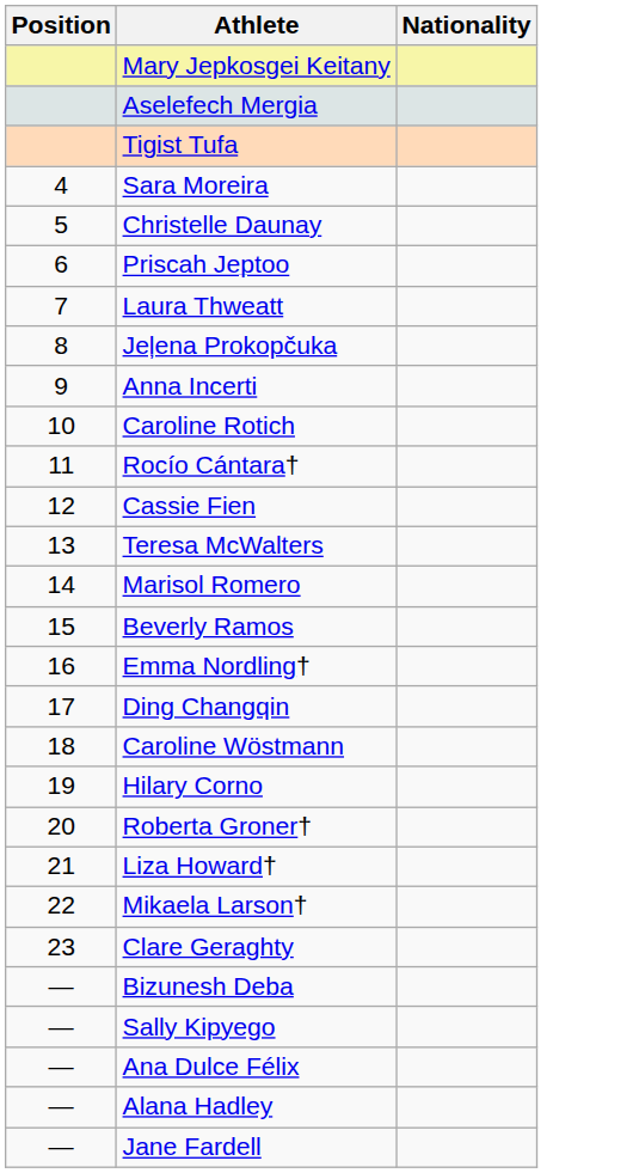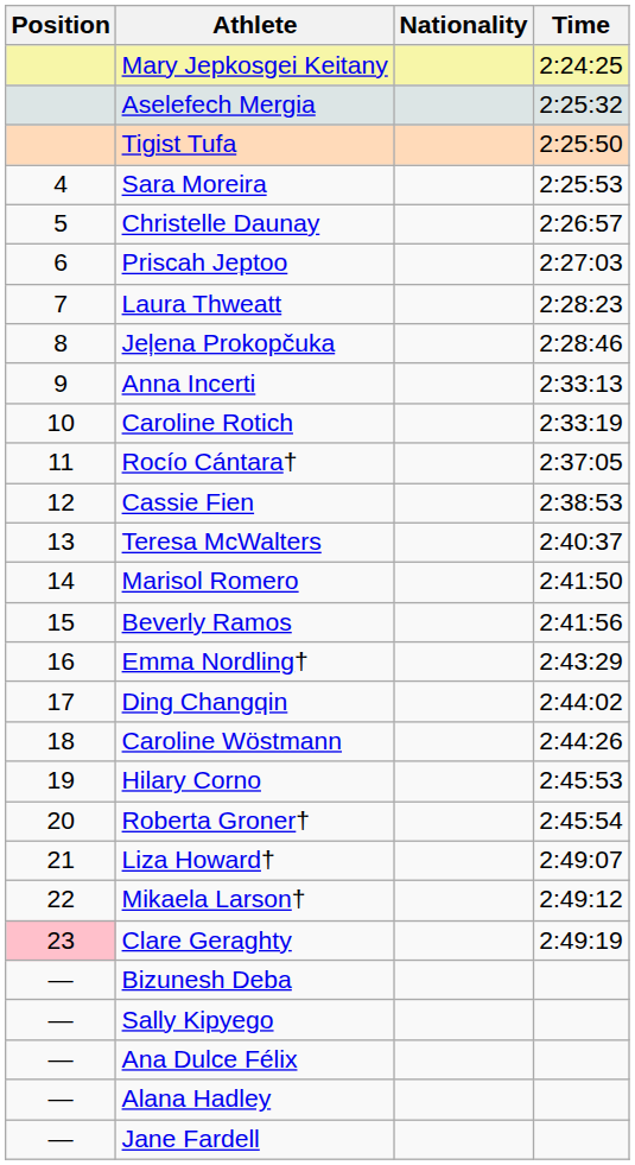+ column: Time | 2:24:25 | 2:25:32 | 2:25:50 | 2:25:53 | 2:26:57 | 2:27:03 | 2:28:23 | 2:28:46 | 2:33:13 | 2:33:19 | 2:37:05 | 2:38:53 | 2:40:37 | 2:41:50 | 2:41:56 | 2:43:29 | 2:44:02 | 2:44:26 | 2:45:53 | 2:45:54 | 2:49:07 | 2:49:12 | 2:49:19
Clare Geraghty | Position: no background -> pink background
